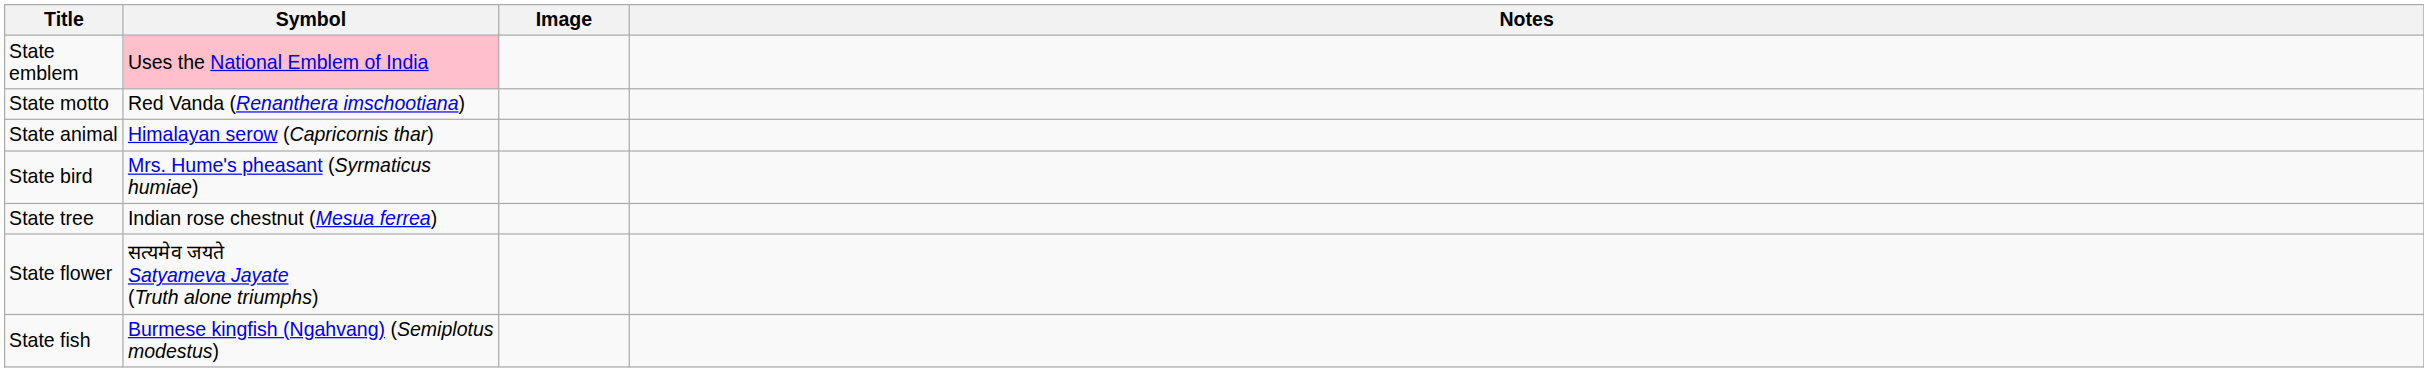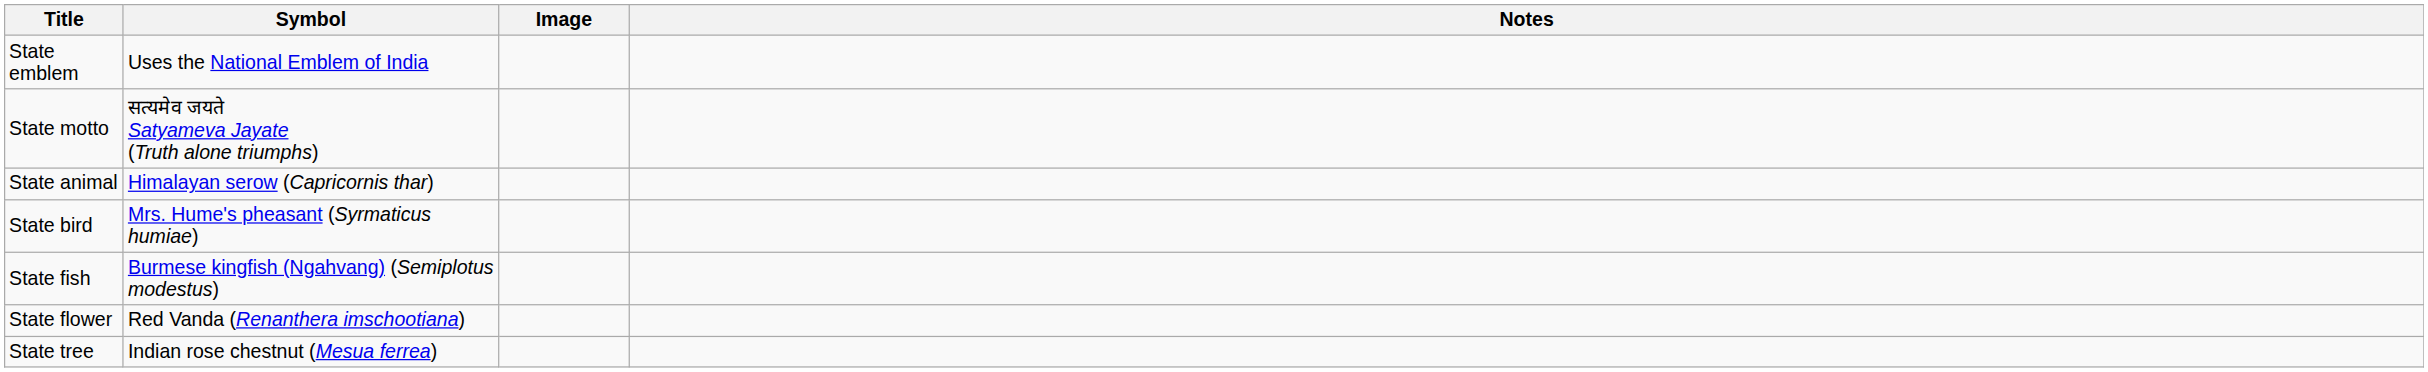State emblem | Symbol: pink background -> no background
State motto | Symbol: Red Vanda (Renanthera imschootiana) -> सत्यमेव जयते Satyameva Jayate (Truth alone triumphs)
rows swapped: State fish <-> State tree
State flower | Symbol: सत्यमेव जयते Satyameva Jayate (Truth alone triumphs) -> Red Vanda (Renanthera imschootiana)
